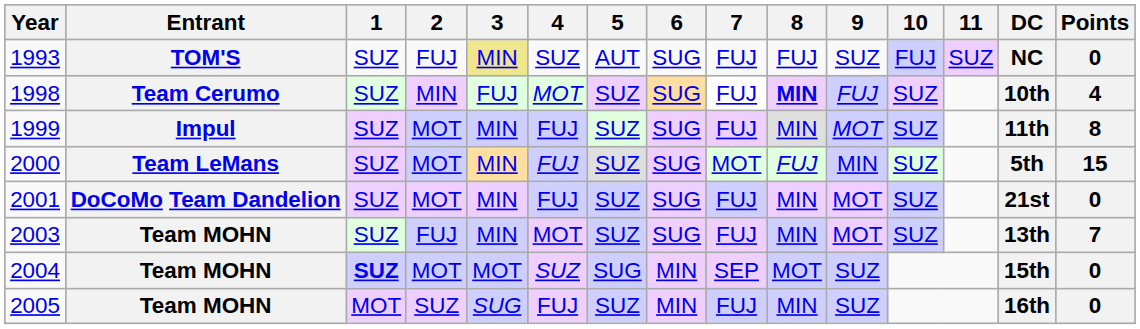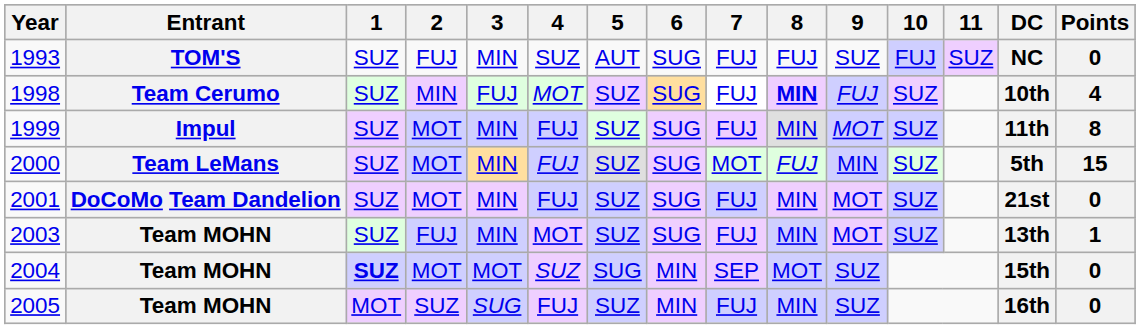1993 | 3: khaki background -> no background
2003 | Points: 7 -> 1
